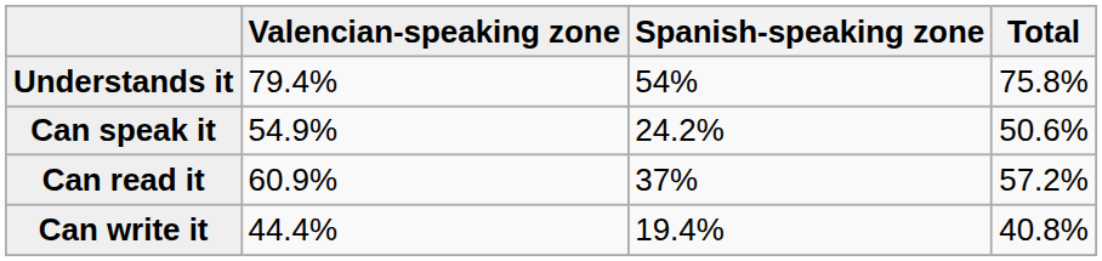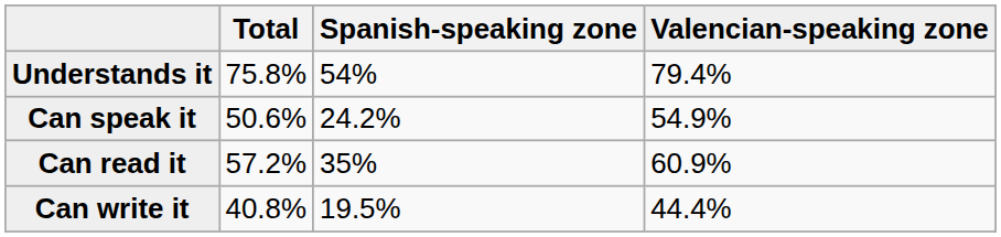columns swapped: Valencian-speaking zone <-> Total
Can read it | Spanish-speaking zone: 37% -> 35%
Can write it | Spanish-speaking zone: 19.4% -> 19.5%
